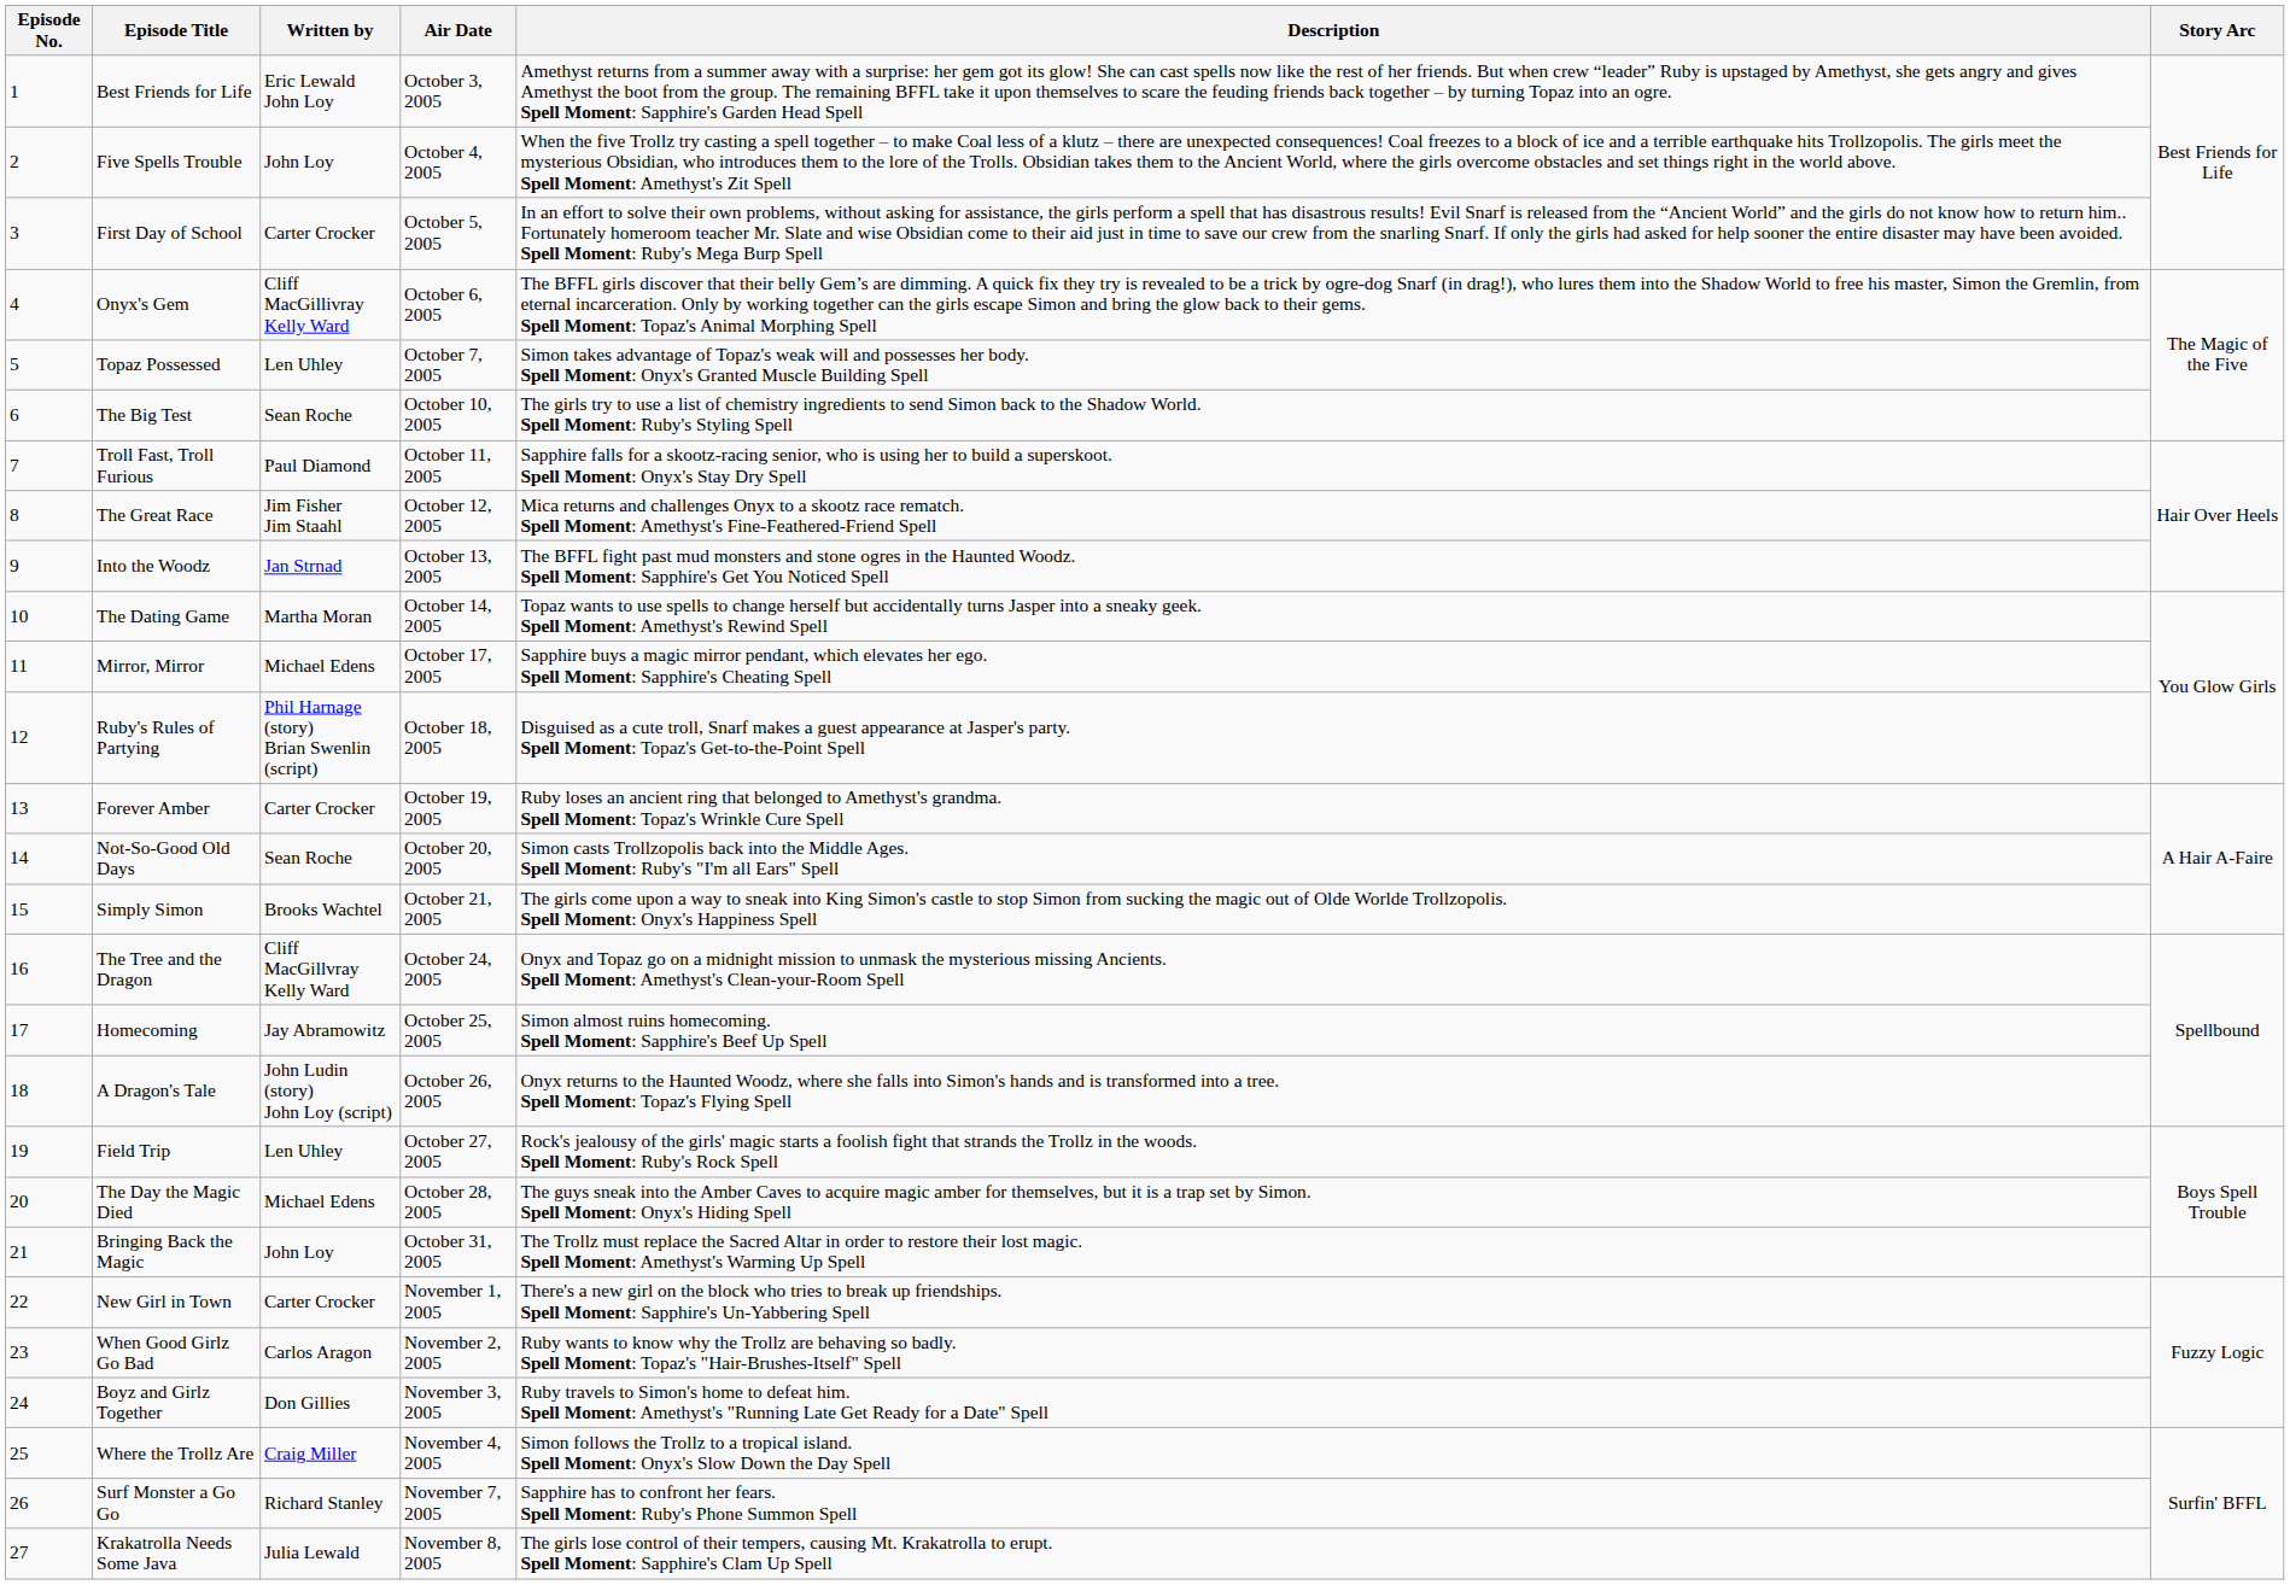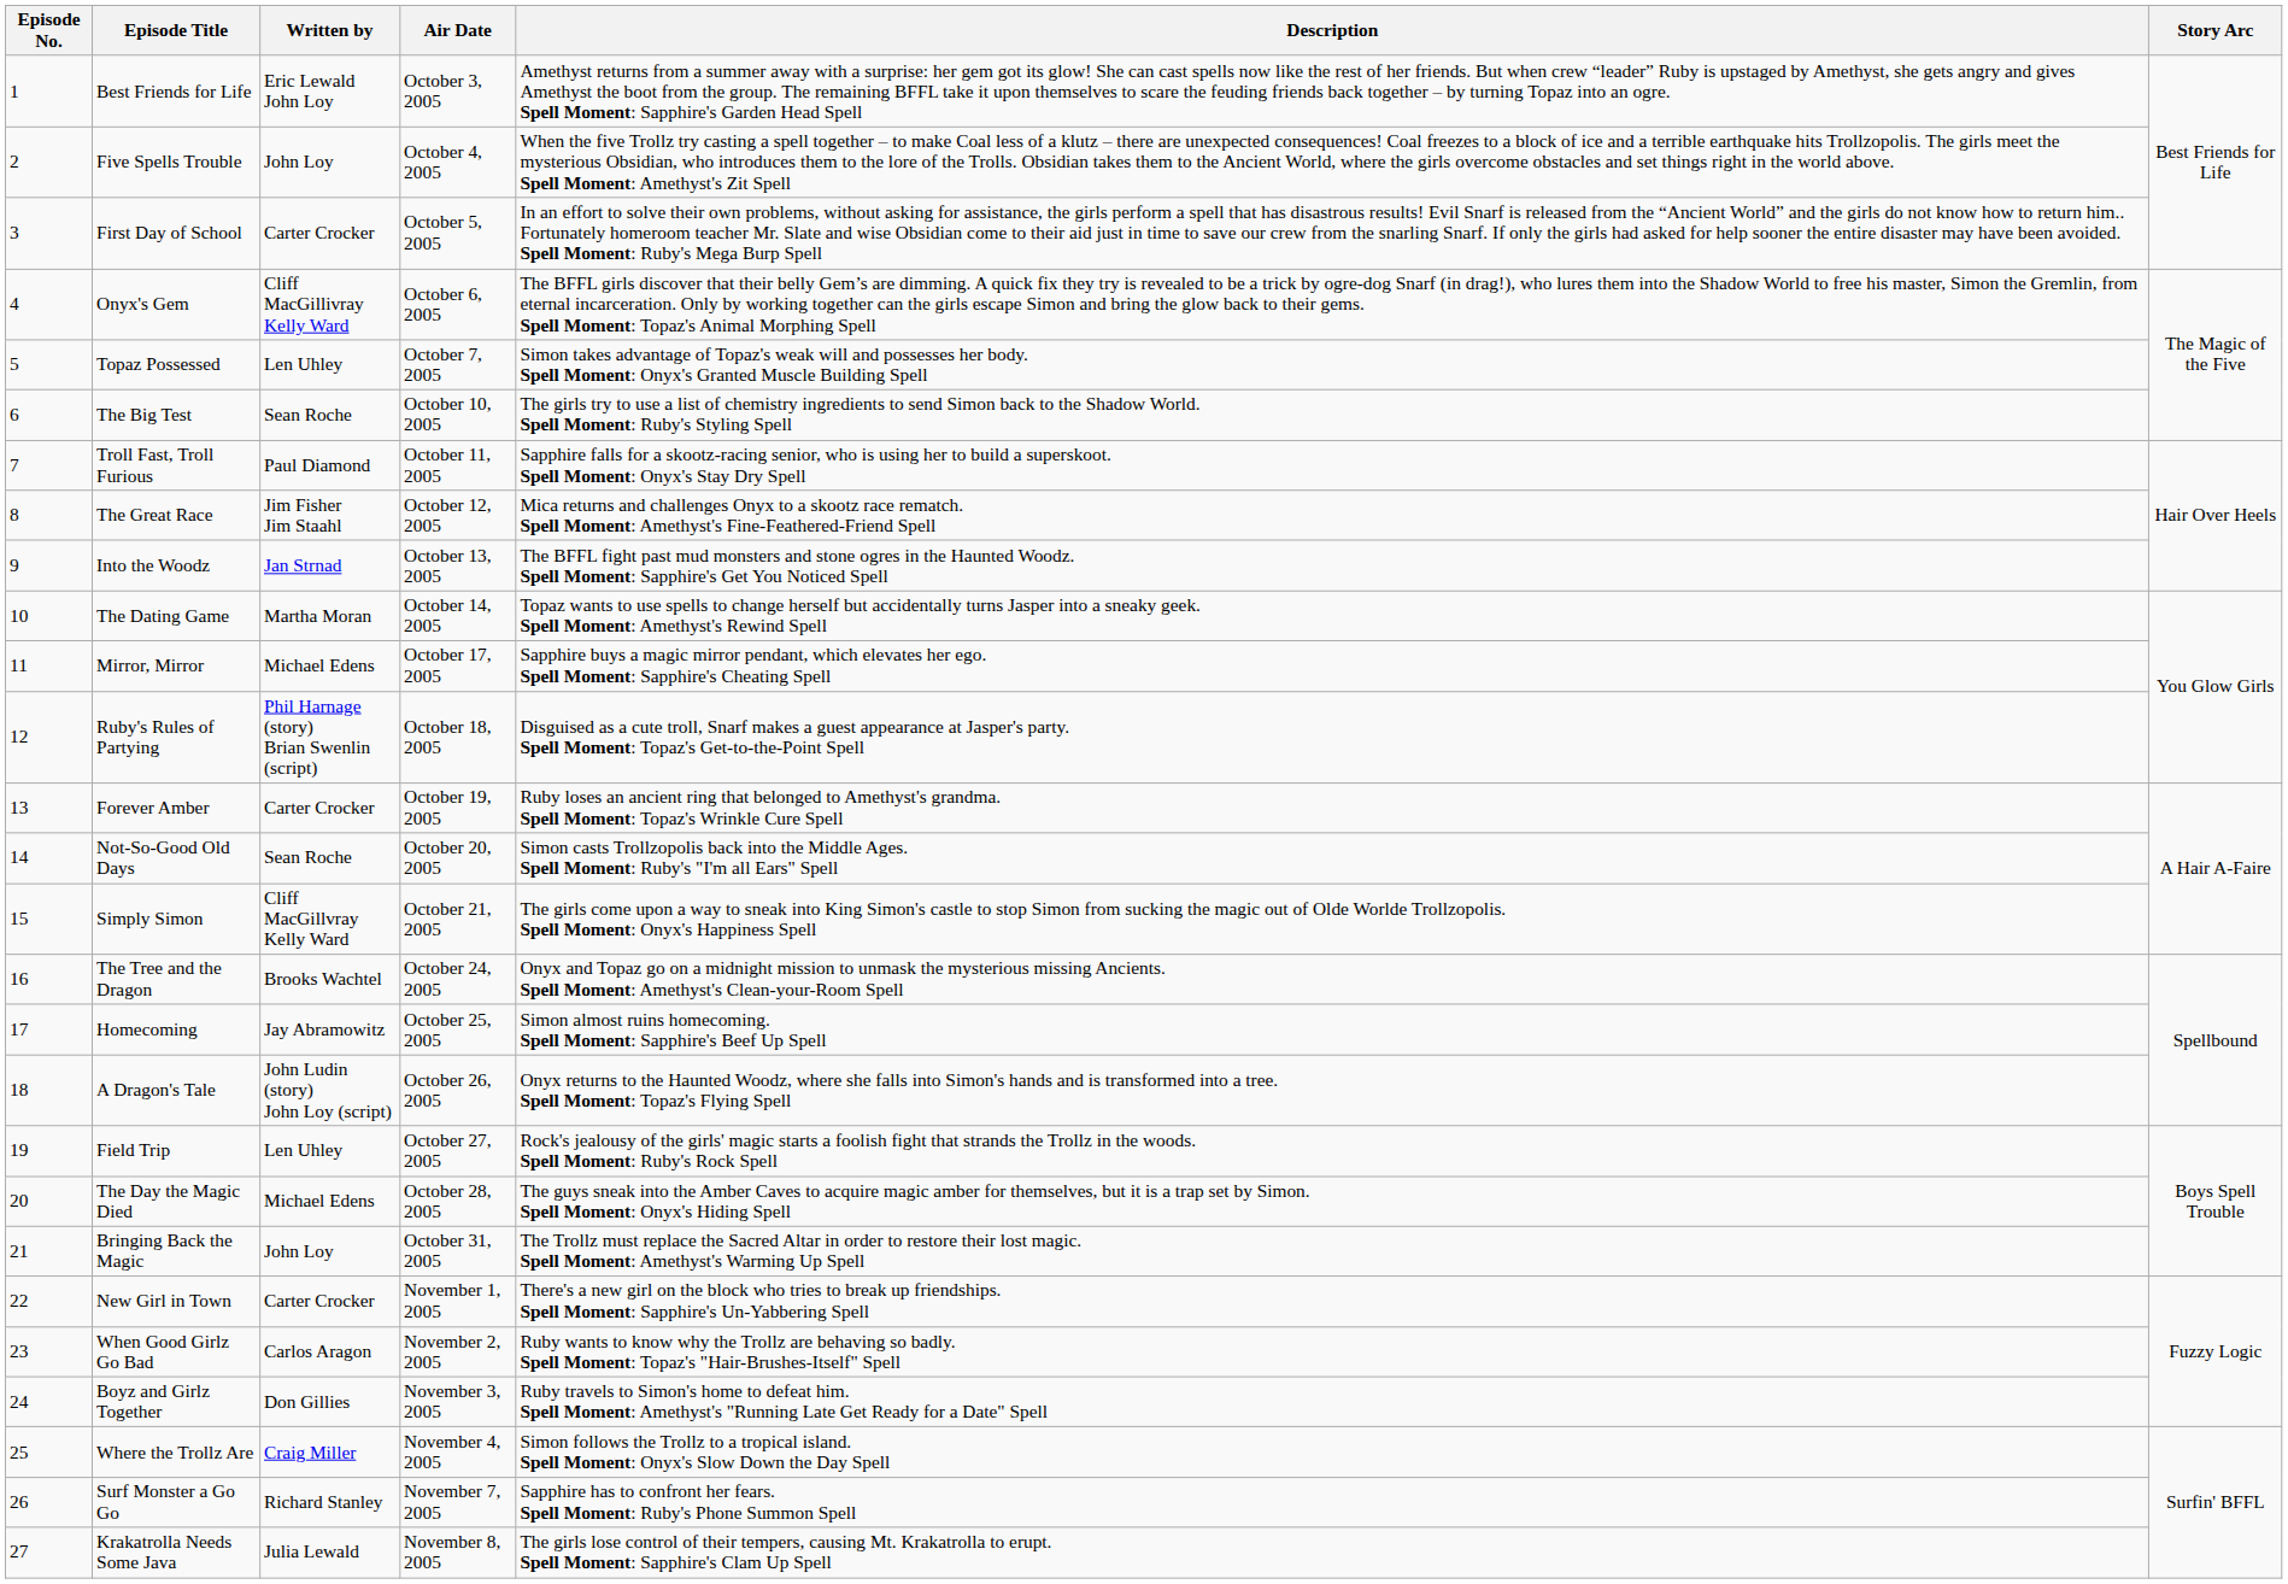Simply Simon | Written by: Brooks Wachtel -> Cliff MacGillvray Kelly Ward
The Tree and the Dragon | Written by: Cliff MacGillvray Kelly Ward -> Brooks Wachtel
